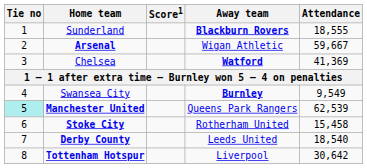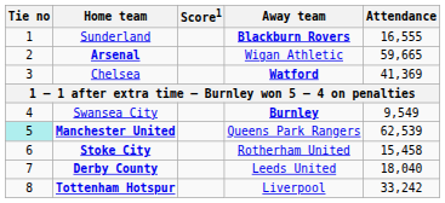Sunderland | Attendance: 18,555 -> 16,555
Arsenal | Attendance: 59,667 -> 59,665
Derby County | Attendance: 18,540 -> 18,040
Tottenham Hotspur | Attendance: 30,642 -> 33,242
